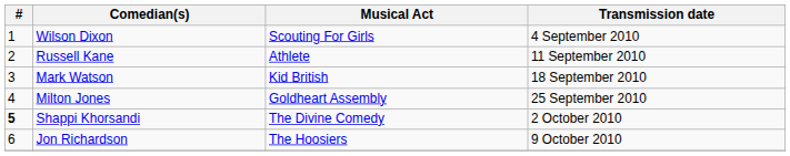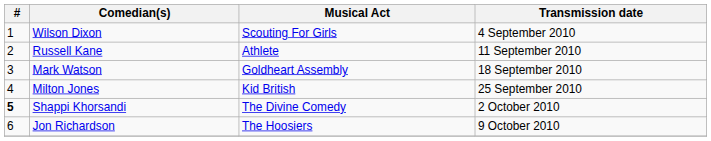Mark Watson | Musical Act: Kid British -> Goldheart Assembly
Milton Jones | Musical Act: Goldheart Assembly -> Kid British
